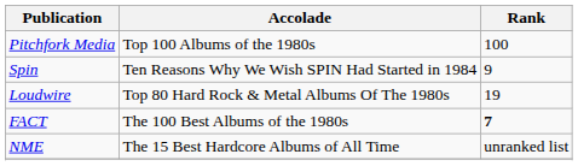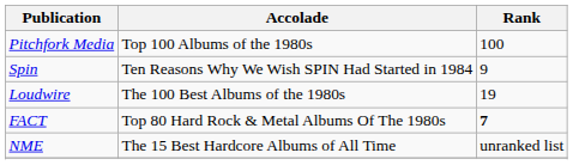Loudwire | Accolade: Top 80 Hard Rock & Metal Albums Of The 1980s -> The 100 Best Albums of the 1980s
FACT | Accolade: The 100 Best Albums of the 1980s -> Top 80 Hard Rock & Metal Albums Of The 1980s
